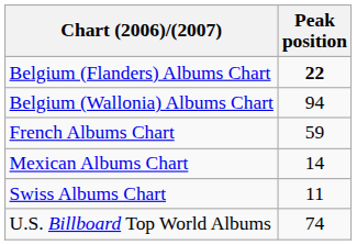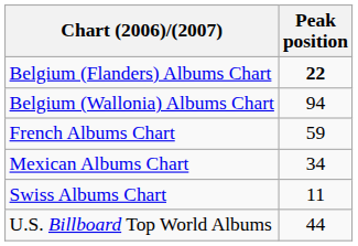Mexican Albums Chart | Peak position: 14 -> 34
U.S. Billboard Top World Albums | Peak position: 74 -> 44
